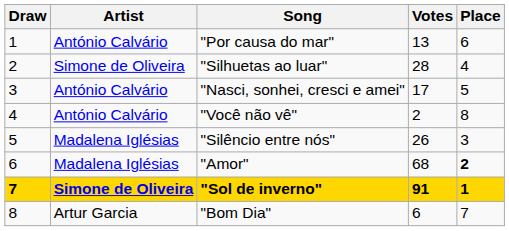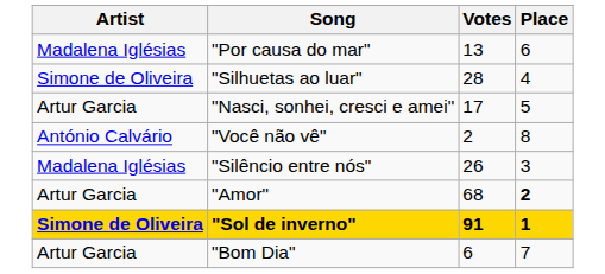- column: Draw | 1 | 2 | 3 | 4 | 5 | 6 | 7 | 8
"Por causa do mar" | Artist: António Calvário -> Madalena Iglésias
"Nasci, sonhei, cresci e amei" | Artist: António Calvário -> Artur Garcia
"Amor" | Artist: Madalena Iglésias -> Artur Garcia
